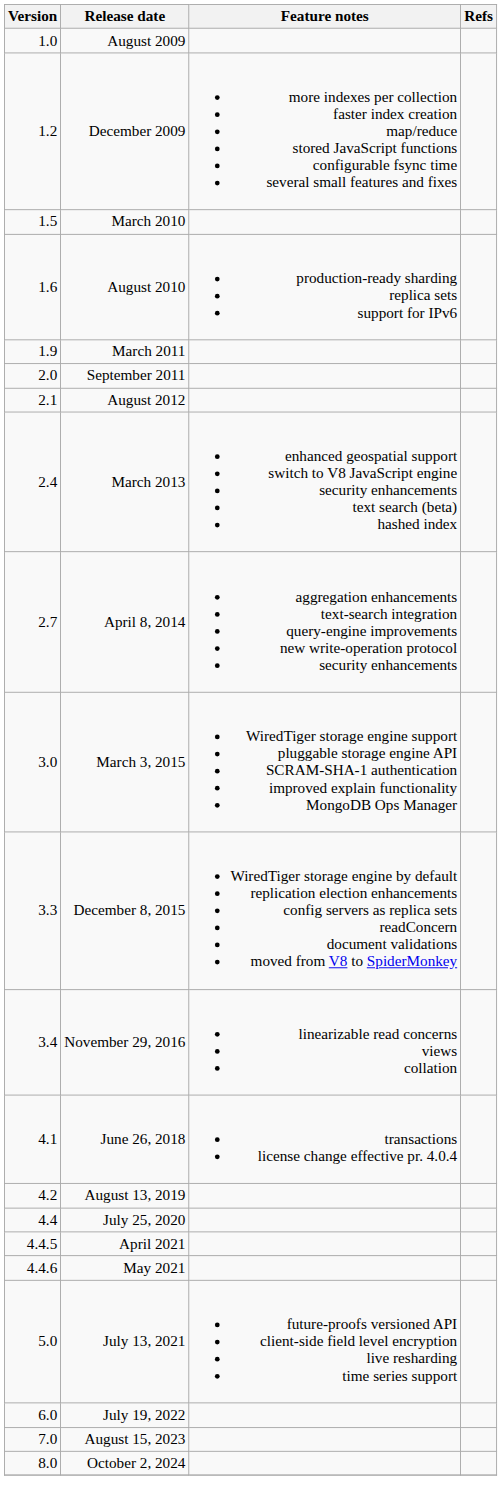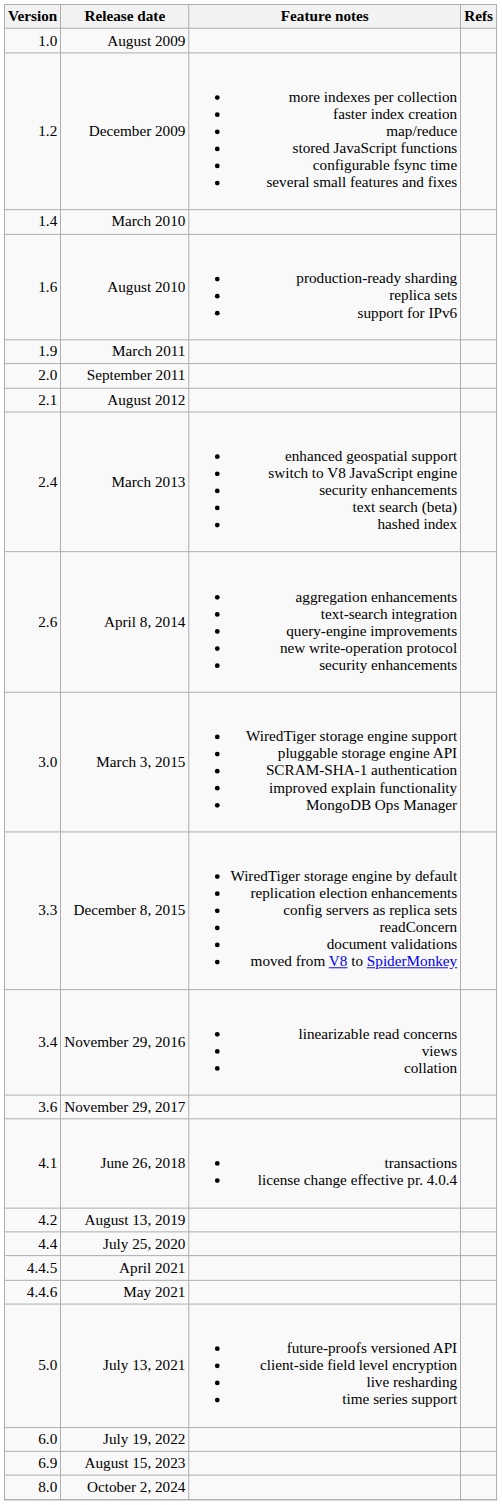March 2010 | Version: 1.5 -> 1.4
April 8, 2014 | Version: 2.7 -> 2.6
+ row: 3.6 | November 29, 2017
August 15, 2023 | Version: 7.0 -> 6.9
